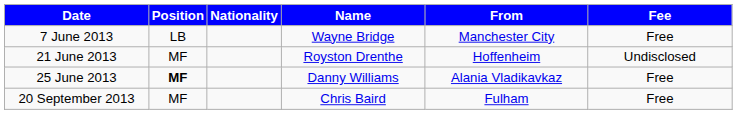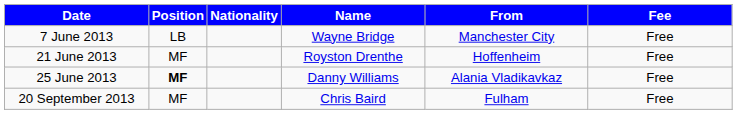21 June 2013 | Fee: Undisclosed -> Free
